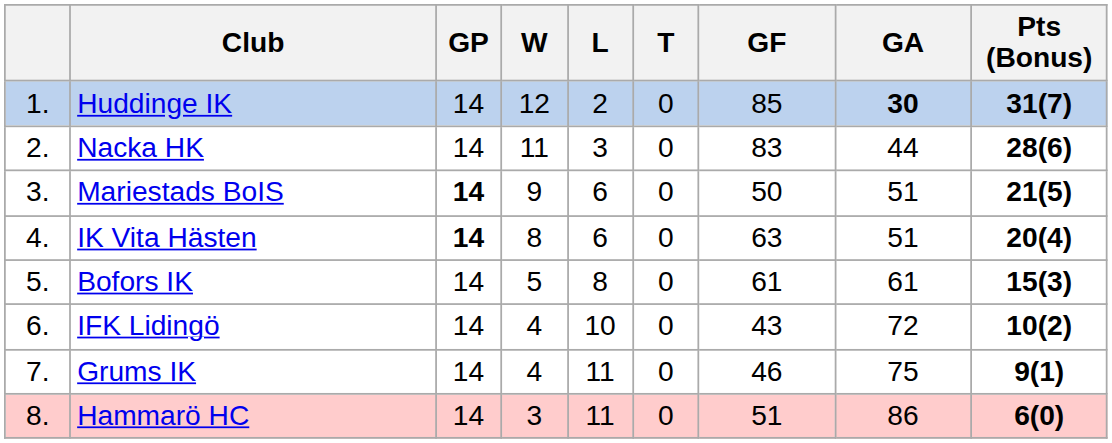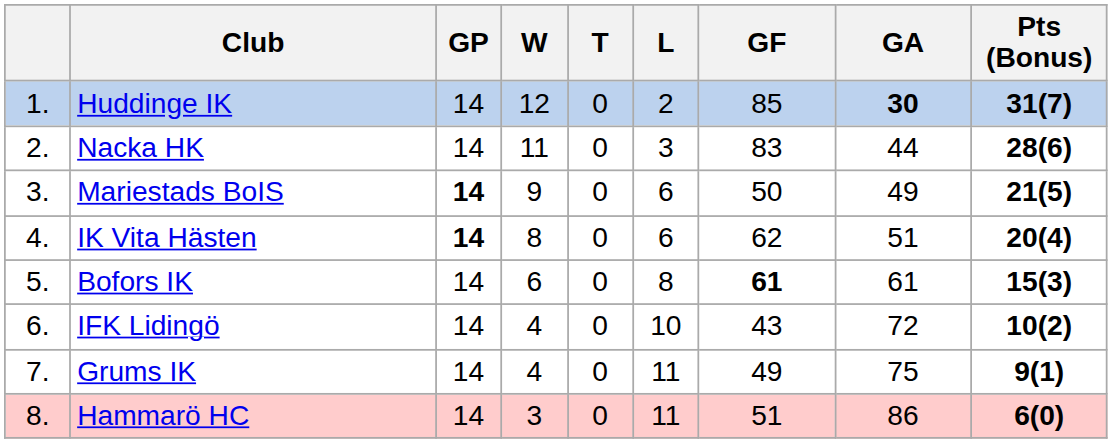columns swapped: T <-> L
Mariestads BoIS | GA: 51 -> 49
IK Vita Hästen | GF: 63 -> 62
Bofors IK | W: 5 -> 6
Bofors IK | GF: normal -> bold
Grums IK | GF: 46 -> 49
